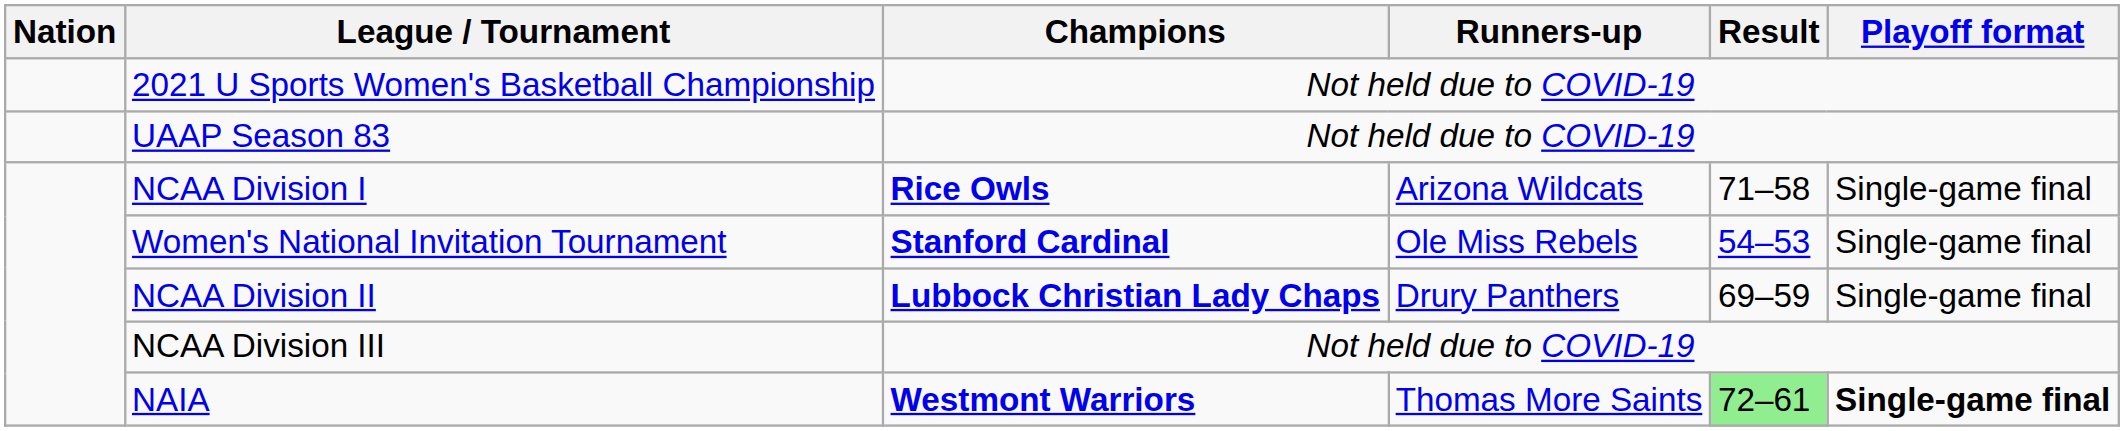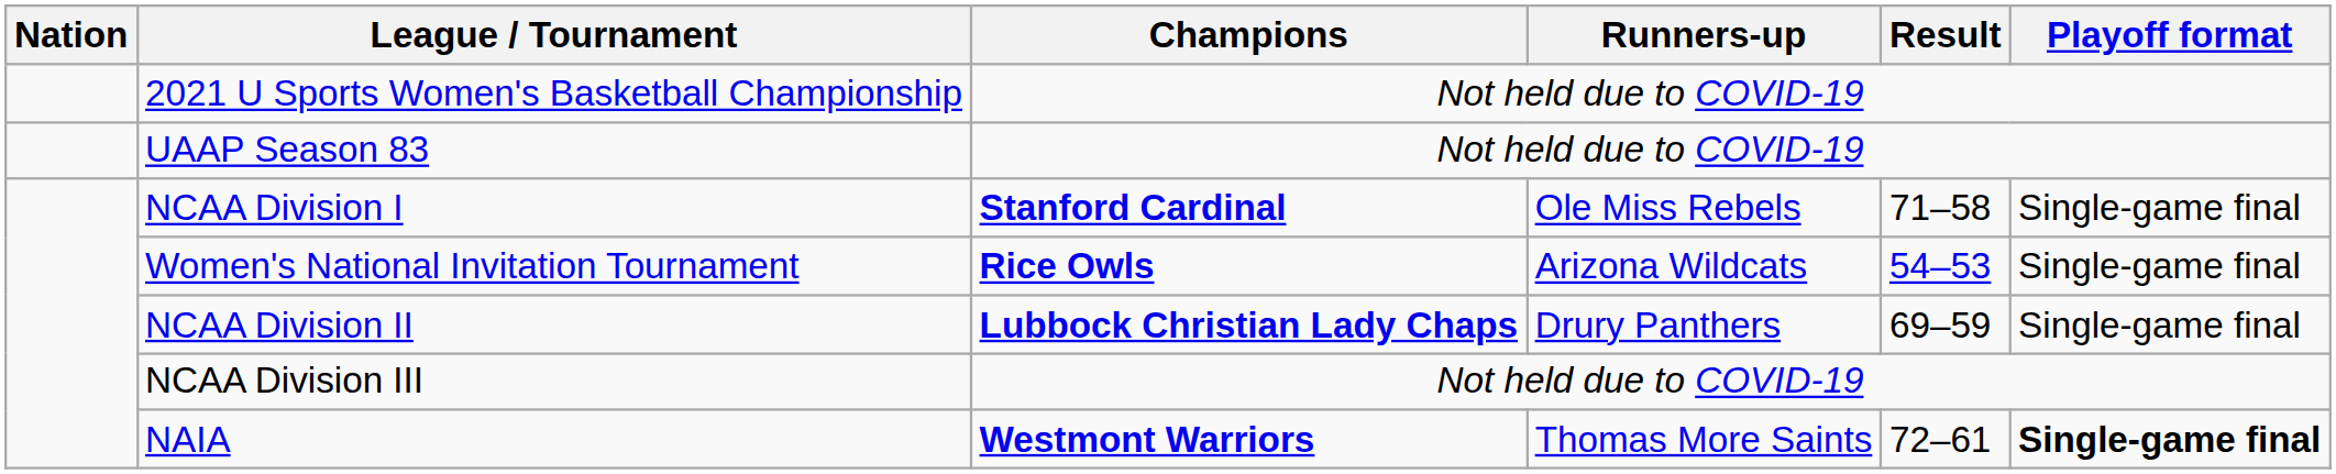NCAA Division I | Champions: Rice Owls -> Stanford Cardinal
NCAA Division I | Runners-up: Arizona Wildcats -> Ole Miss Rebels
Women's National Invitation Tournament | Champions: Stanford Cardinal -> Rice Owls
Women's National Invitation Tournament | Runners-up: Ole Miss Rebels -> Arizona Wildcats
NAIA | Result: lightgreen background -> no background
